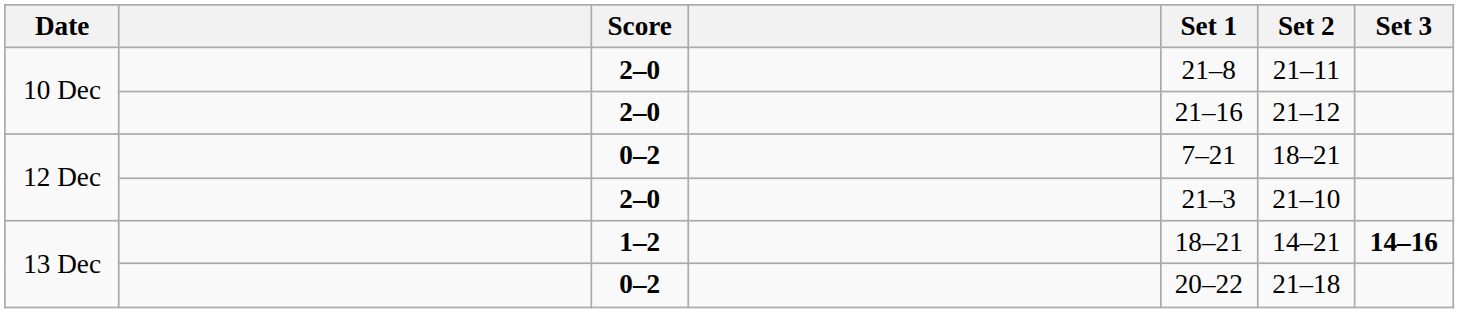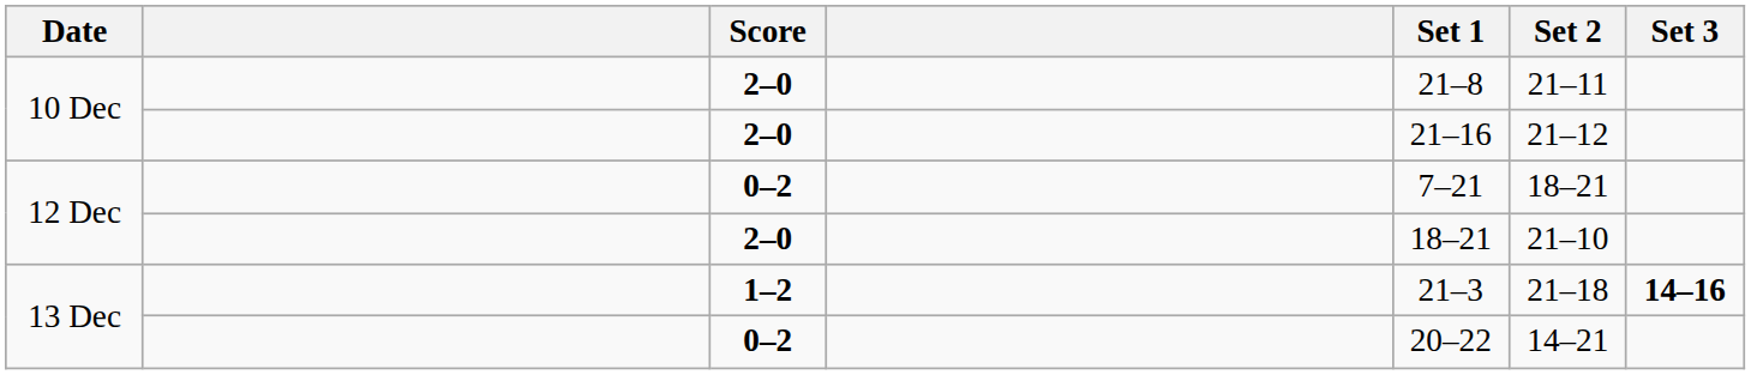12 Dec / 2–0 | Set 1: 21–3 -> 18–21
13 Dec / 1–2 | Set 1: 18–21 -> 21–3
13 Dec / 1–2 | Set 2: 14–21 -> 21–18
13 Dec / 0–2 | Set 2: 21–18 -> 14–21
